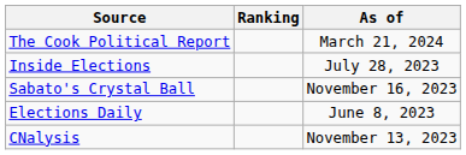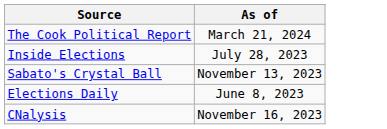- column: Ranking
Sabato's Crystal Ball | As of: November 16, 2023 -> November 13, 2023
CNalysis | As of: November 13, 2023 -> November 16, 2023
